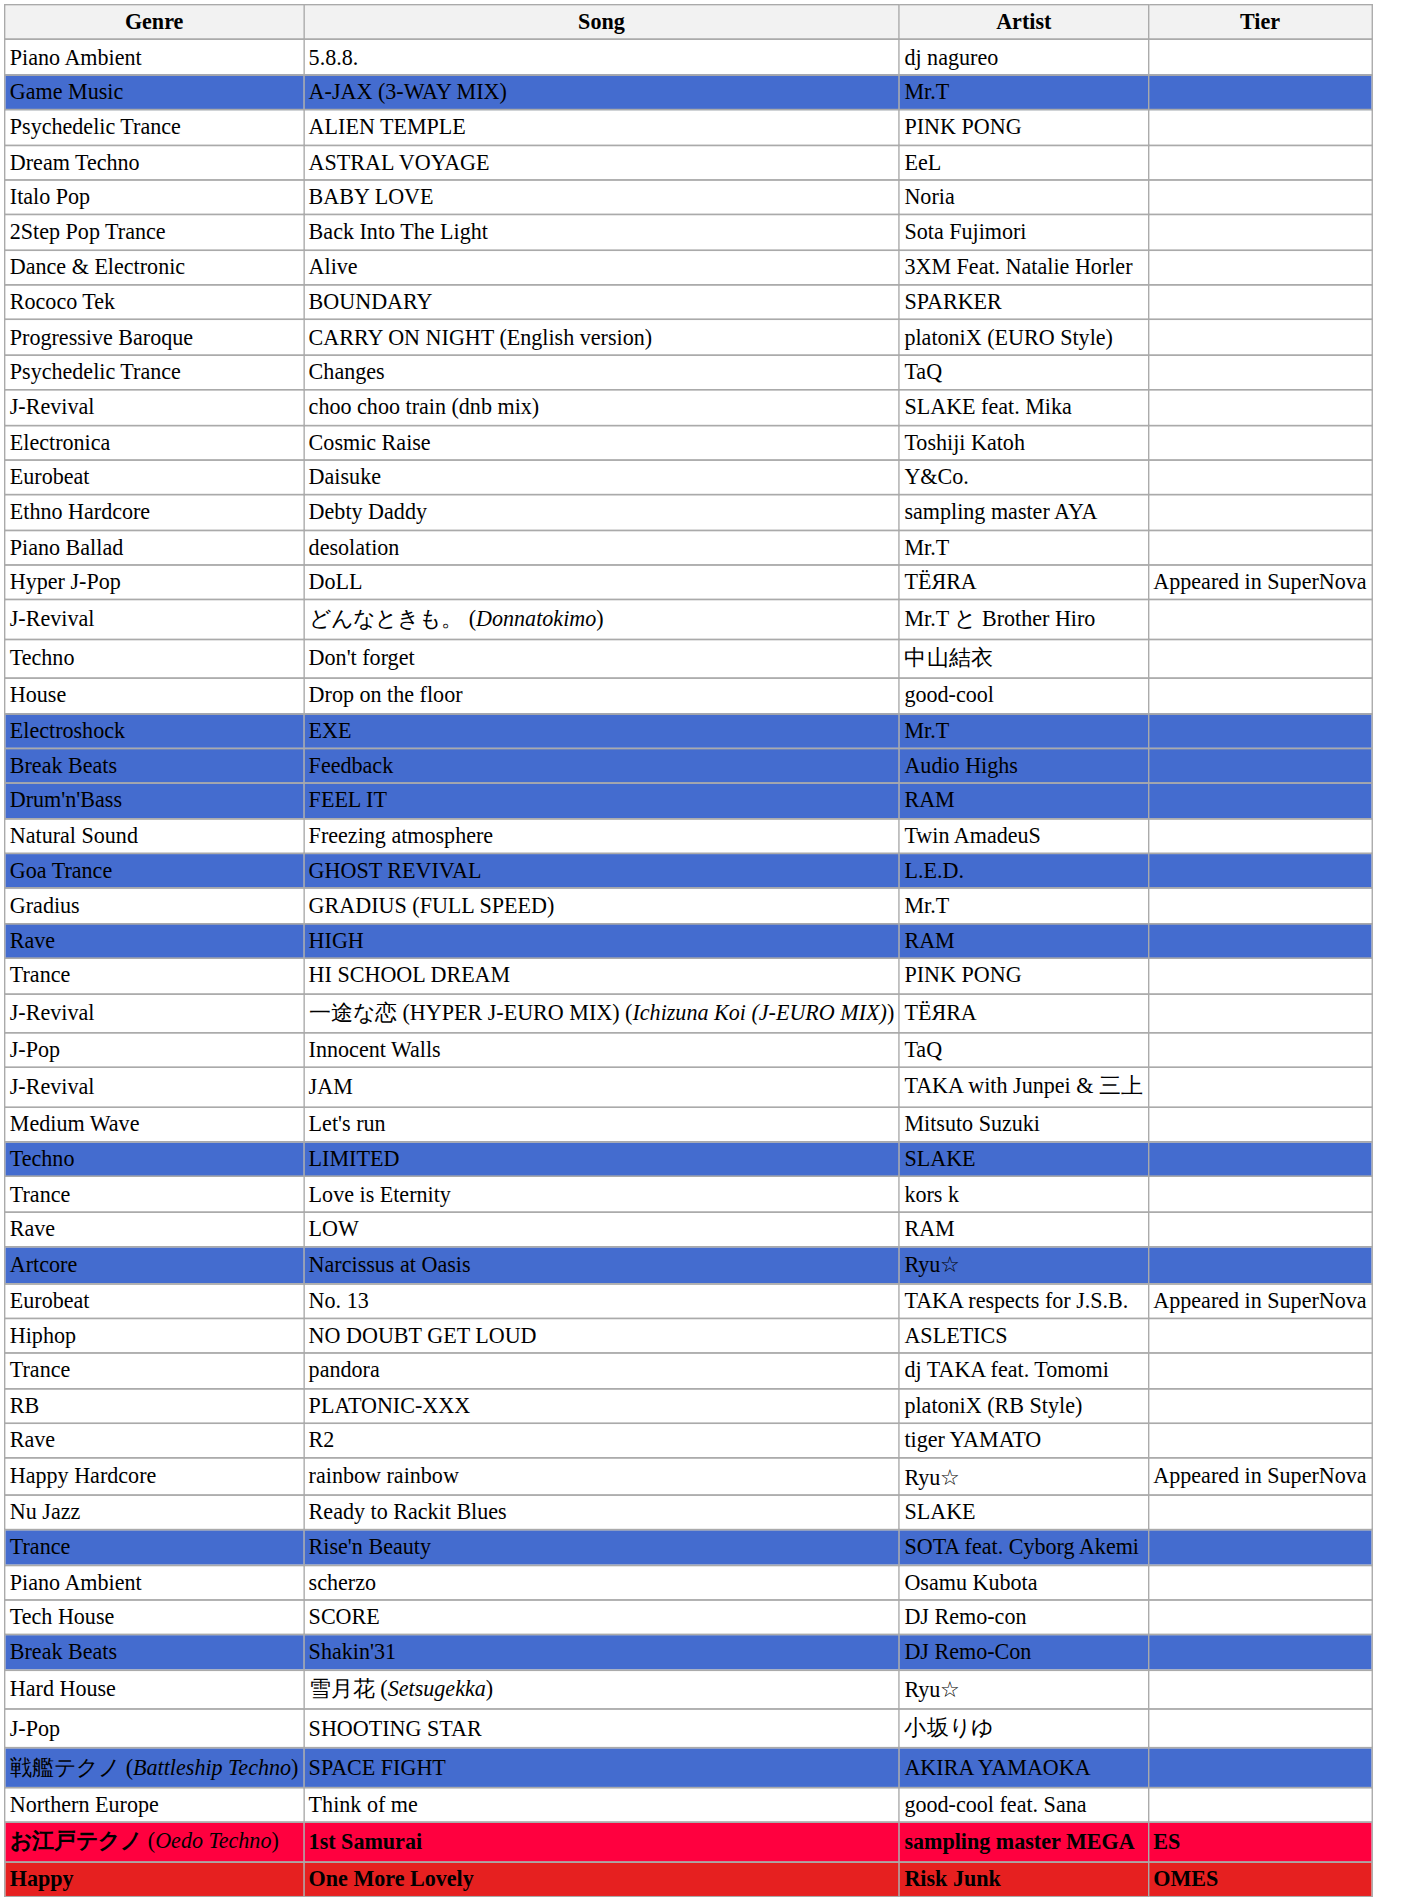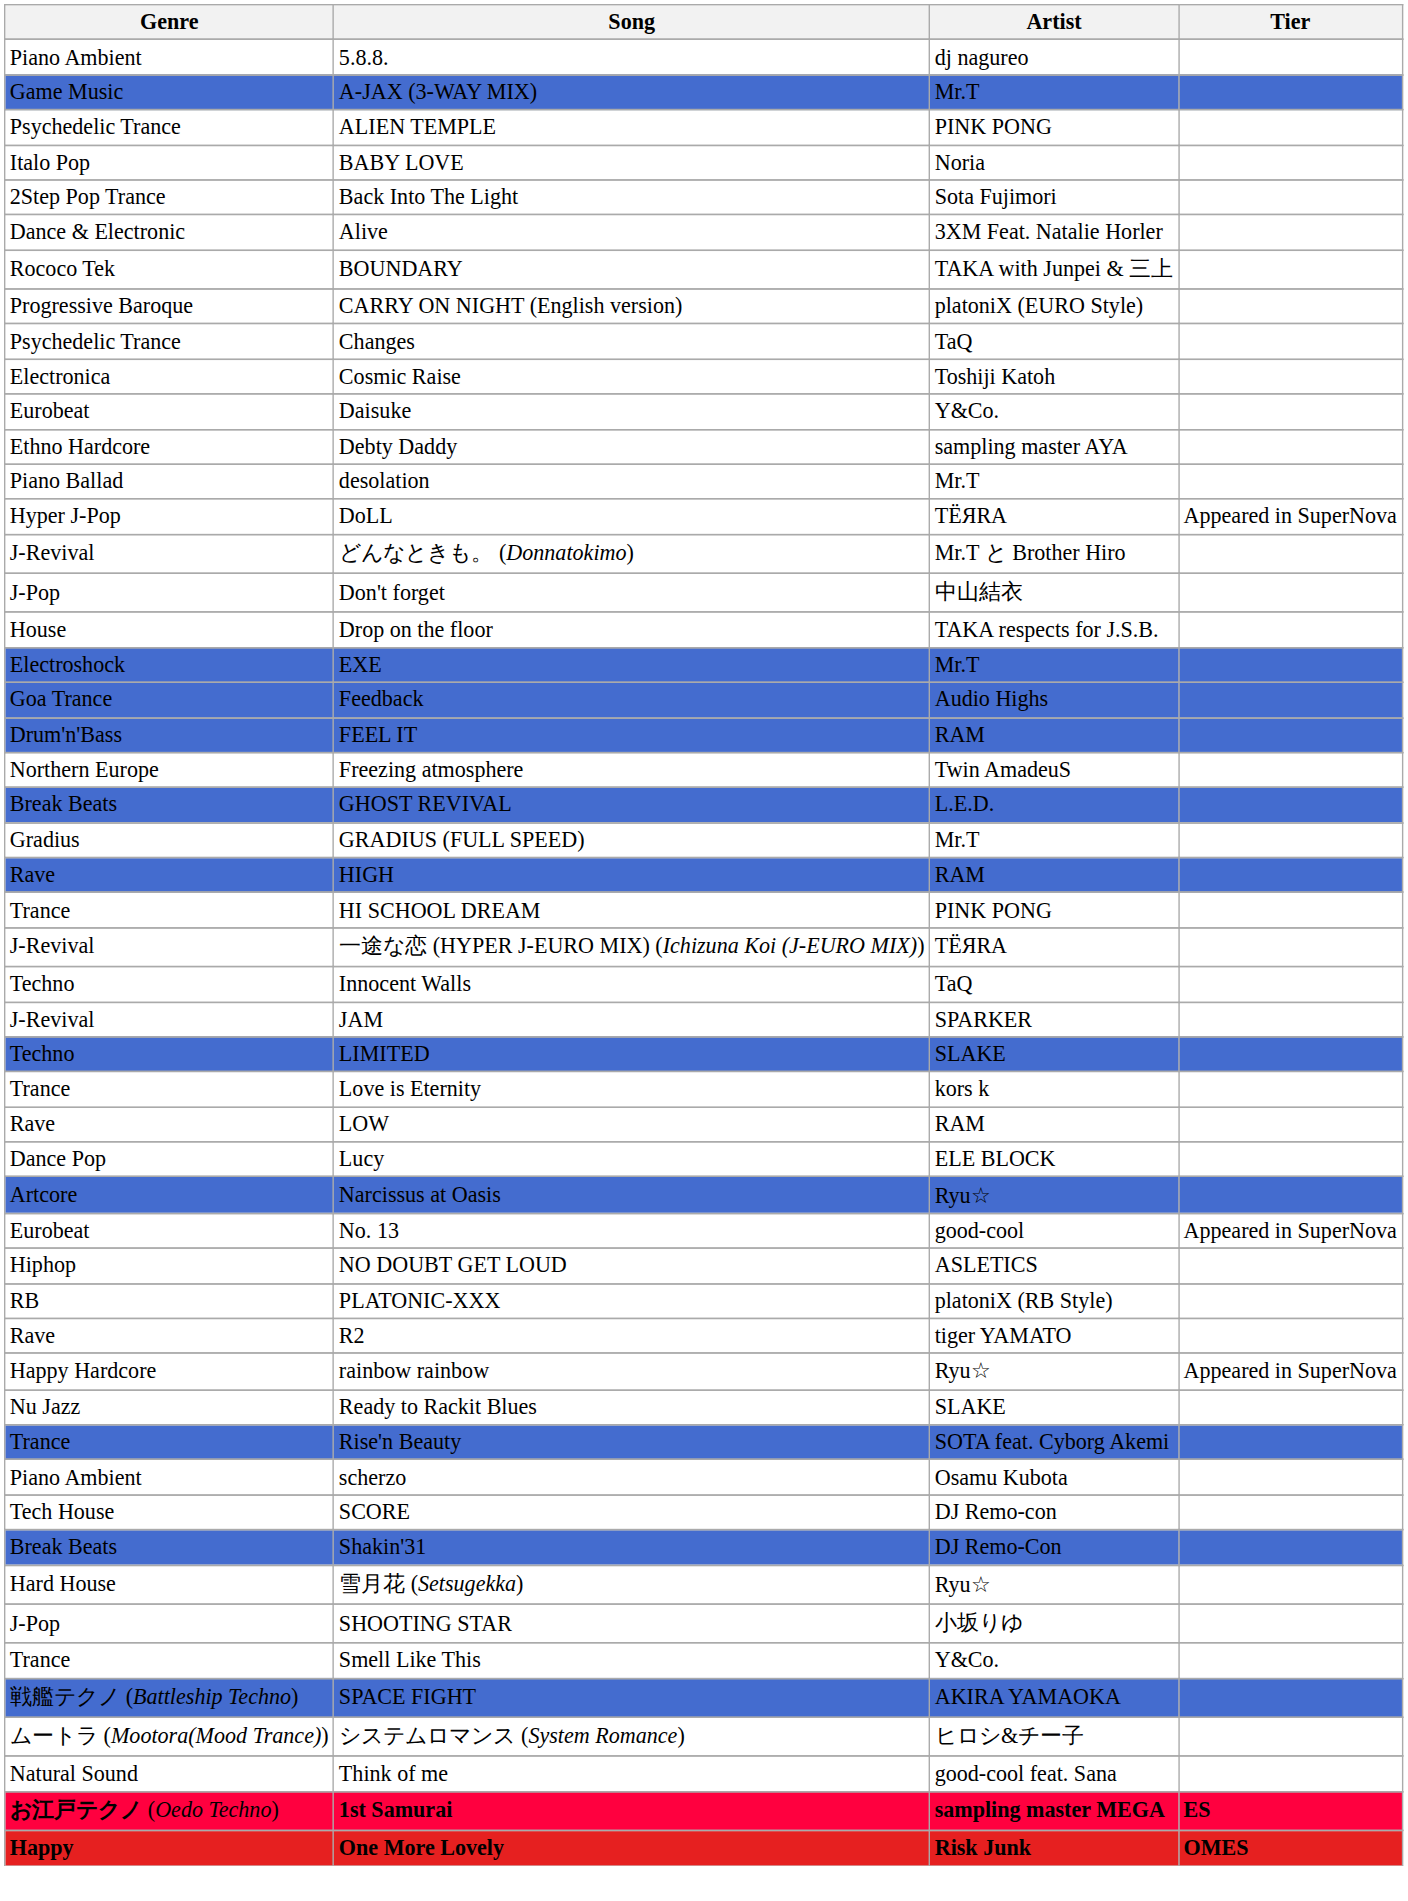- row: Dream Techno | ASTRAL VOYAGE | EeL
BOUNDARY | Artist: SPARKER -> TAKA with Junpei & 三上
- row: J-Revival | choo choo train (dnb mix) | SLAKE feat. Mika
Don't forget | Genre: Techno -> J-Pop
Drop on the floor | Artist: good-cool -> TAKA respects for J.S.B.
Feedback | Genre: Break Beats -> Goa Trance
Freezing atmosphere | Genre: Natural Sound -> Northern Europe
GHOST REVIVAL | Genre: Goa Trance -> Break Beats
Innocent Walls | Genre: J-Pop -> Techno
JAM | Artist: TAKA with Junpei & 三上 -> SPARKER
- row: Medium Wave | Let's run | Mitsuto Suzuki
+ row: Dance Pop | Lucy | ELE BLOCK
No. 13 | Artist: TAKA respects for J.S.B. -> good-cool
- row: Trance | pandora | dj TAKA feat. Tomomi
+ row: Trance | Smell Like This | Y&Co.
+ row: ムートラ (Mootora(Mood Trance)) | システムロマンス (System Romance) | ヒロシ&チー子
Think of me | Genre: Northern Europe -> Natural Sound
